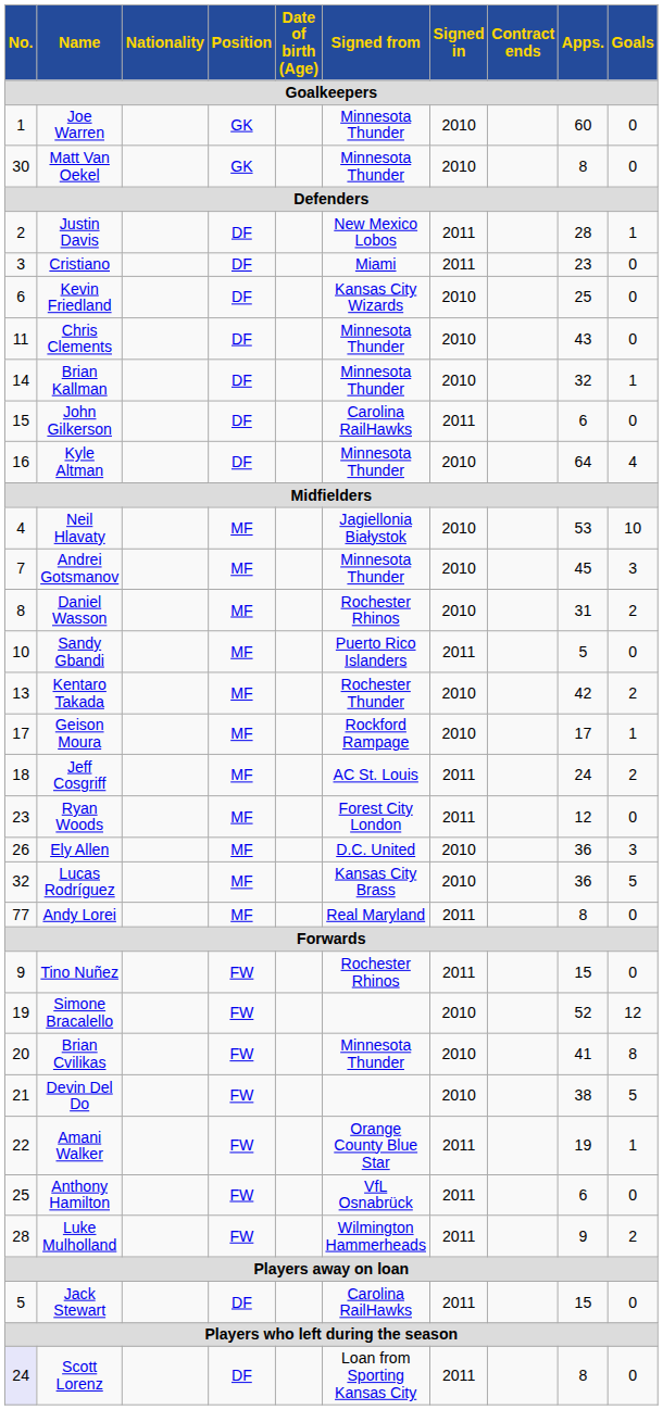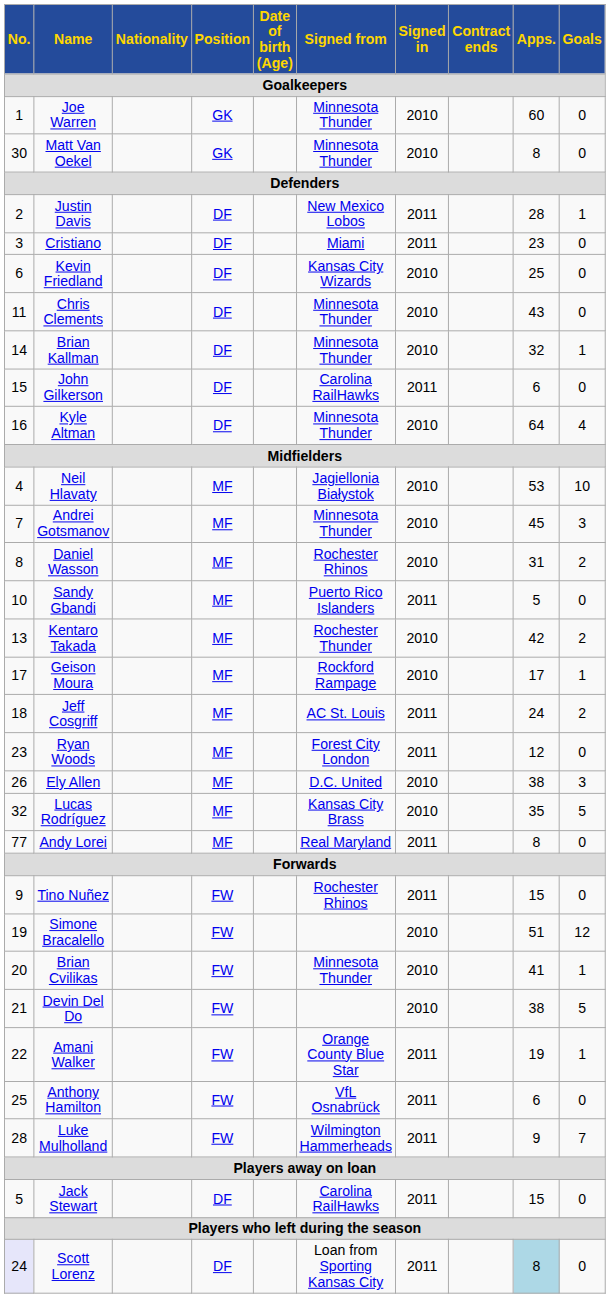Ely Allen | Apps.: 36 -> 38
Lucas Rodríguez | Apps.: 36 -> 35
Simone Bracalello | Apps.: 52 -> 51
Brian Cvilikas | Goals: 8 -> 1
Luke Mulholland | Goals: 2 -> 7
Scott Lorenz | Apps.: no background -> lightblue background
